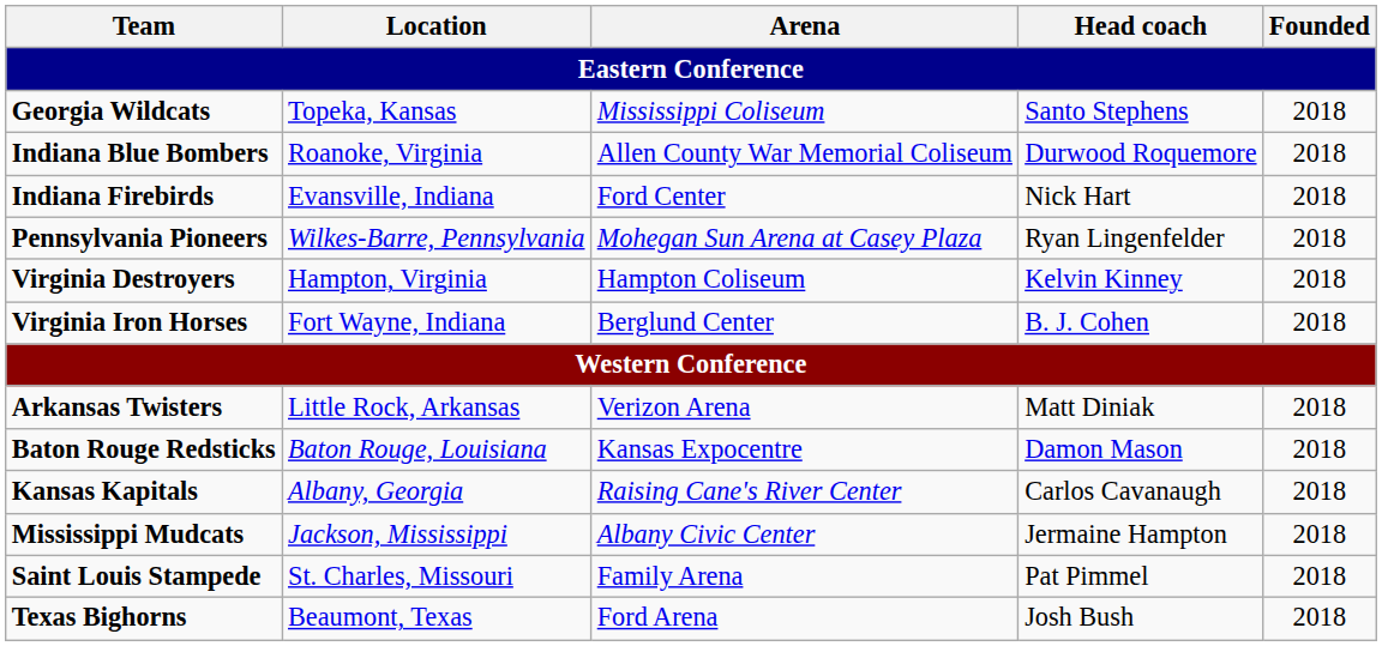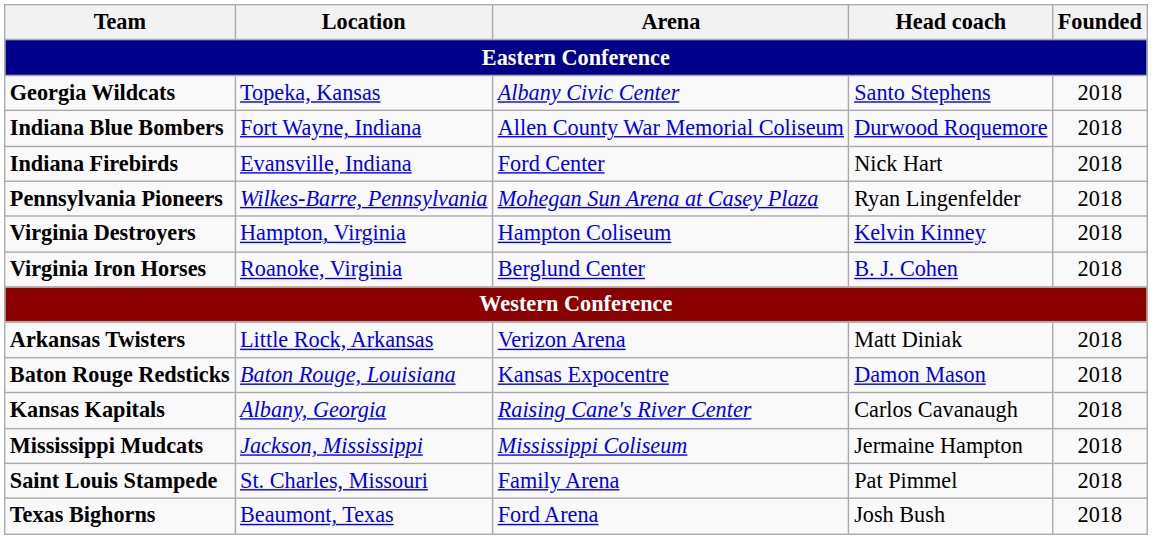Georgia Wildcats | Arena: Mississippi Coliseum -> Albany Civic Center
Indiana Blue Bombers | Location: Roanoke, Virginia -> Fort Wayne, Indiana
Virginia Iron Horses | Location: Fort Wayne, Indiana -> Roanoke, Virginia
Mississippi Mudcats | Arena: Albany Civic Center -> Mississippi Coliseum
